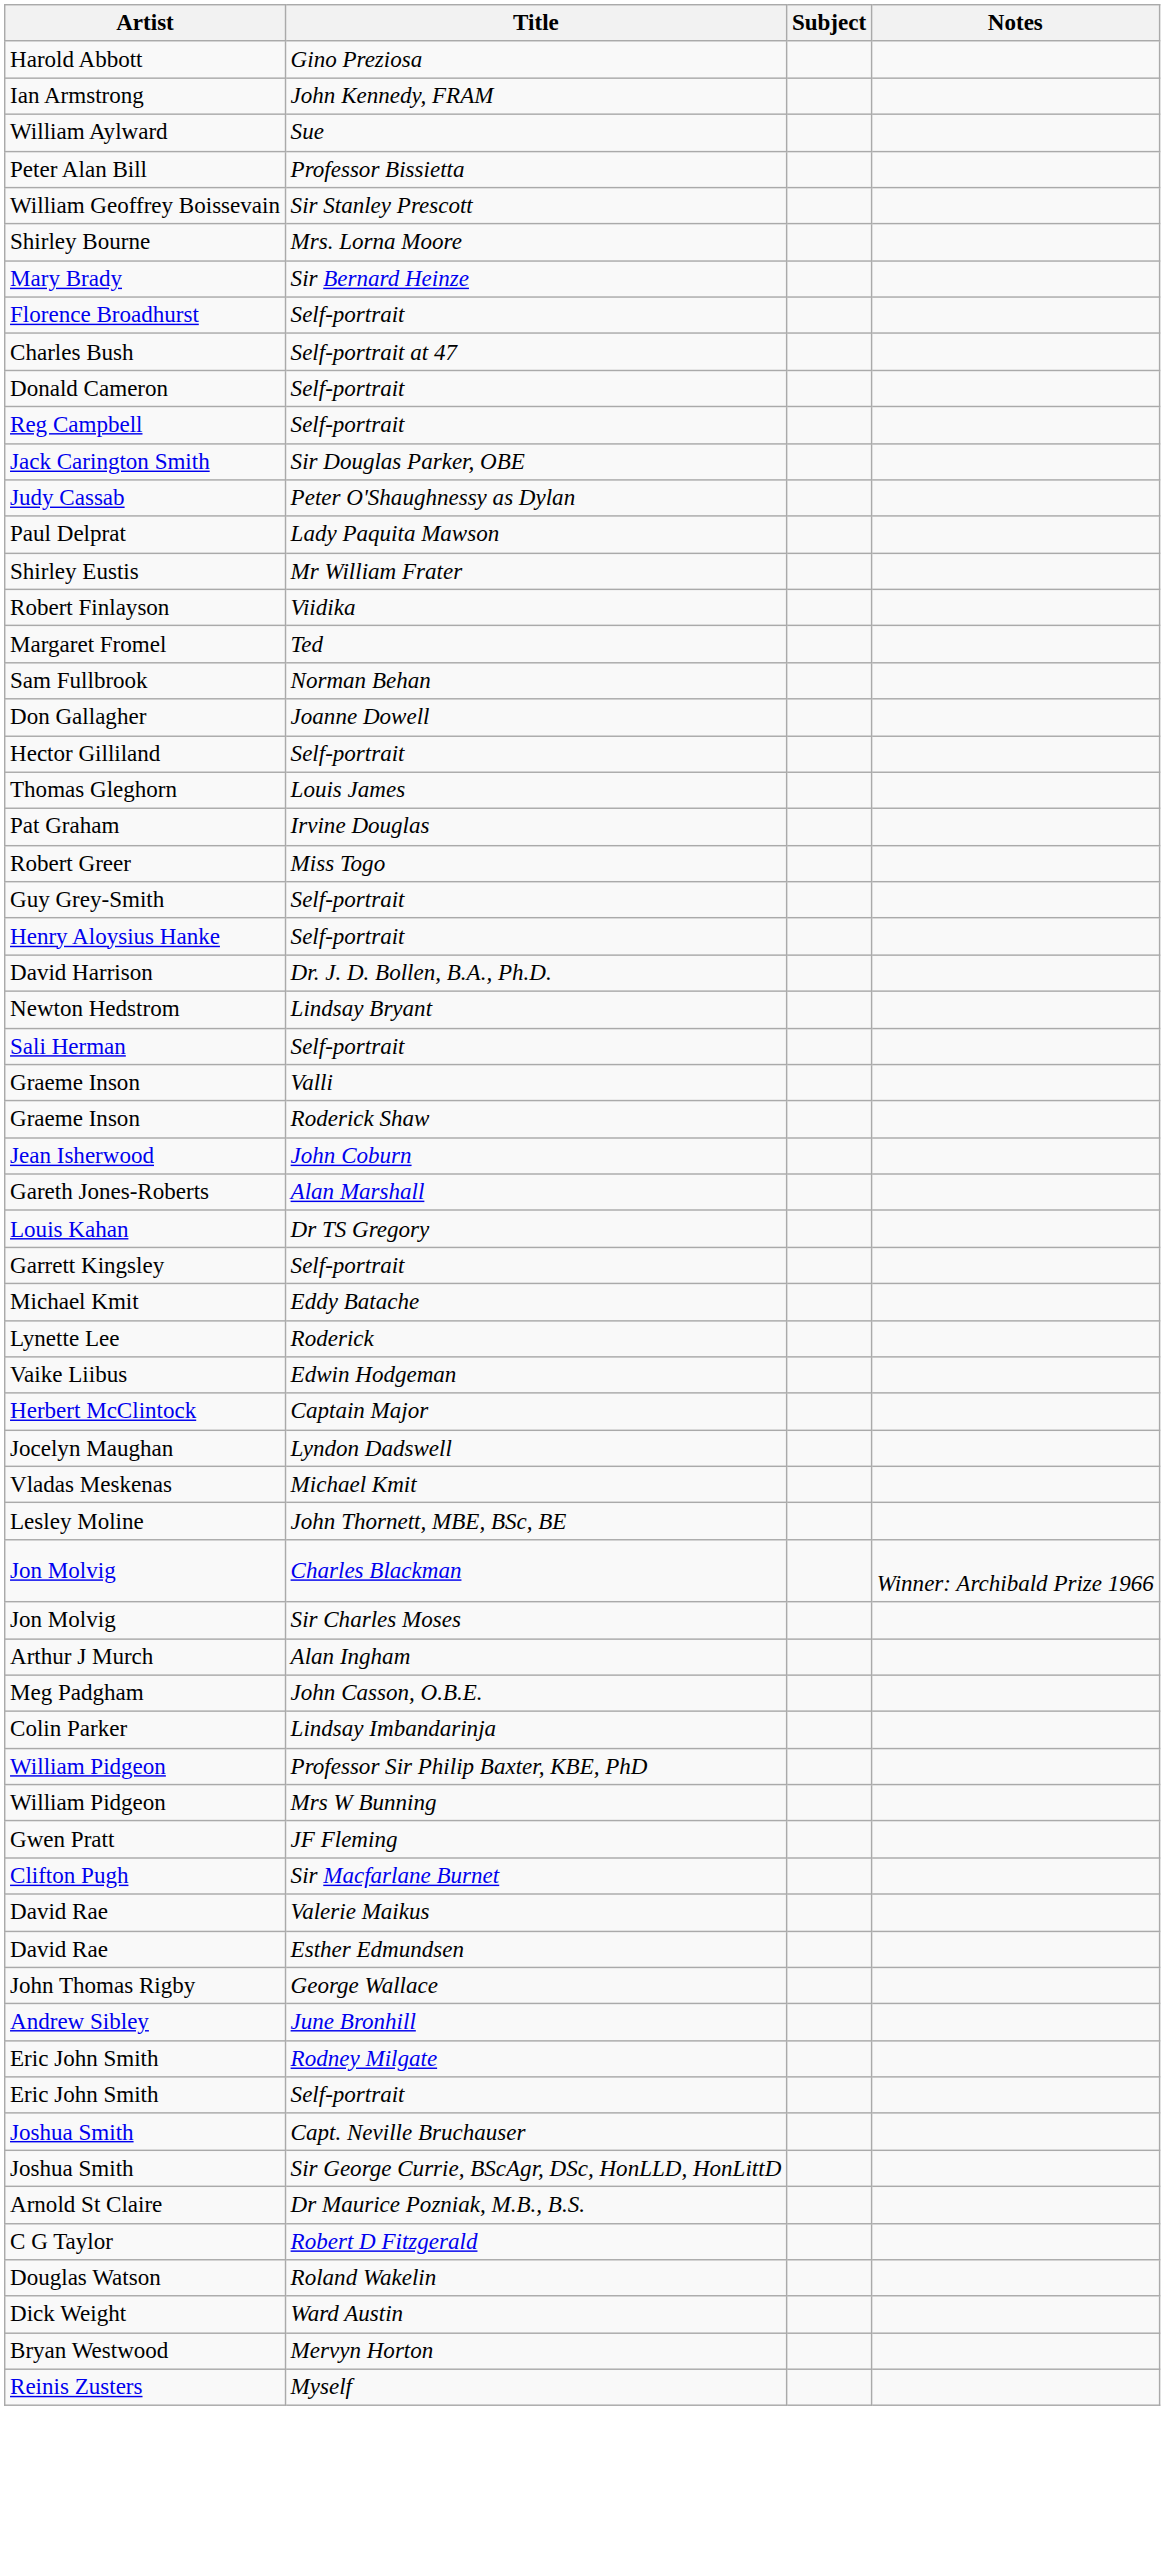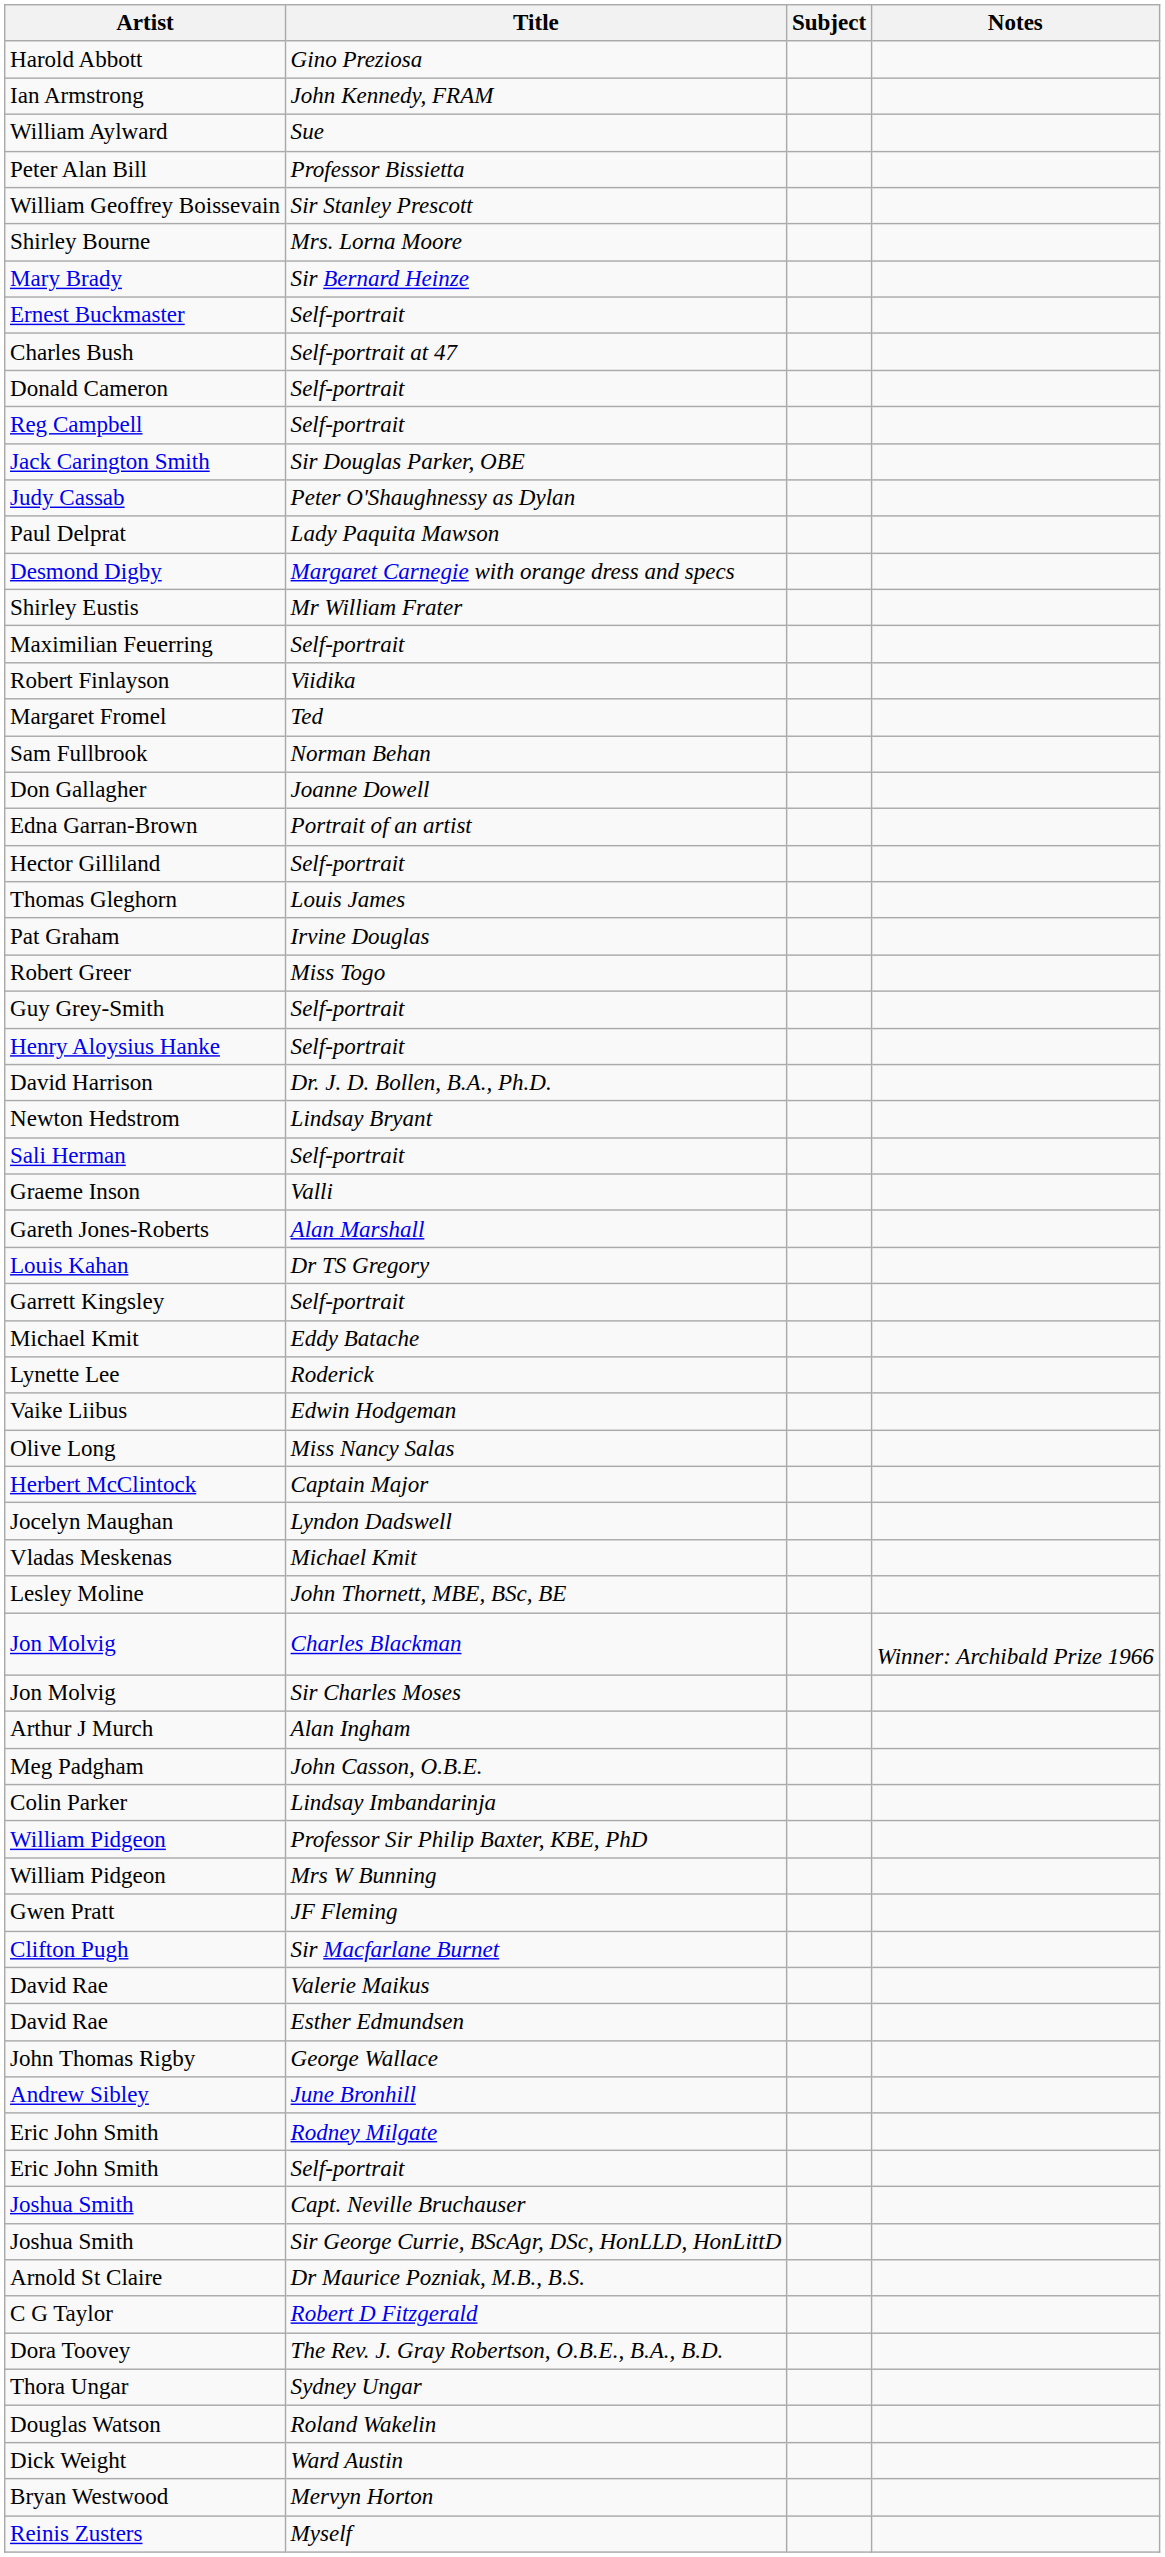- row: Florence Broadhurst | Self-portrait
+ row: Ernest Buckmaster | Self-portrait
+ row: Desmond Digby | Margaret Carnegie with orange dress and specs
+ row: Maximilian Feuerring | Self-portrait
+ row: Edna Garran-Brown | Portrait of an artist
- row: Graeme Inson | Roderick Shaw
- row: Jean Isherwood | John Coburn
+ row: Olive Long | Miss Nancy Salas
+ row: Dora Toovey | The Rev. J. Gray Robertson, O.B.E., B.A., B.D.
+ row: Thora Ungar | Sydney Ungar
